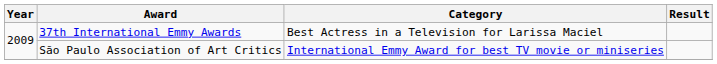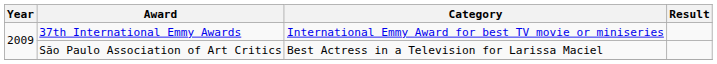37th International Emmy Awards | Category: Best Actress in a Television for Larissa Maciel -> International Emmy Award for best TV movie or miniseries
São Paulo Association of Art Critics | Category: International Emmy Award for best TV movie or miniseries -> Best Actress in a Television for Larissa Maciel
